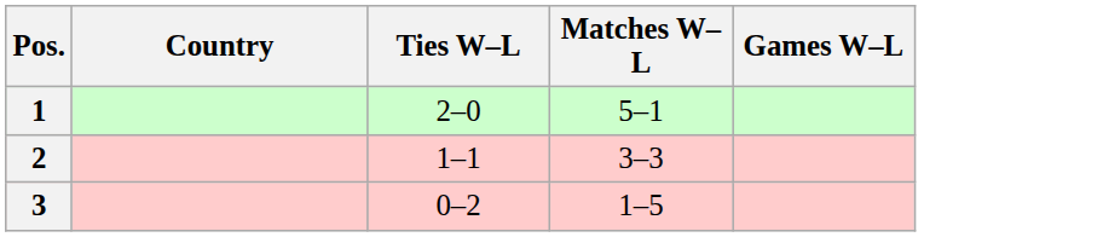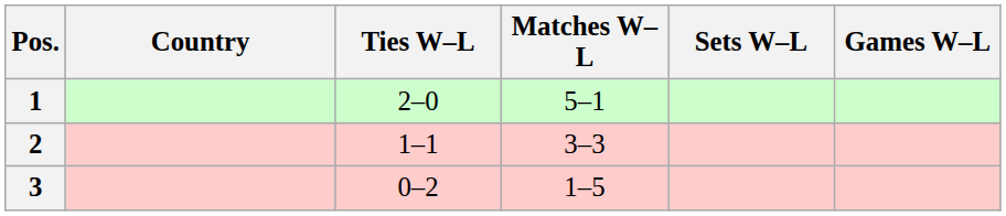+ column: Sets W–L
